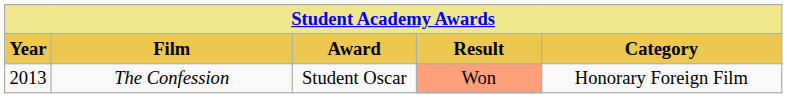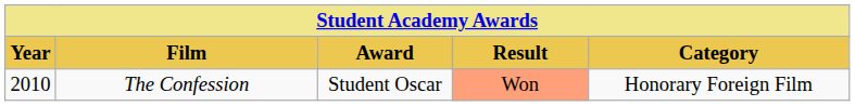The Confession | Year: 2013 -> 2010
